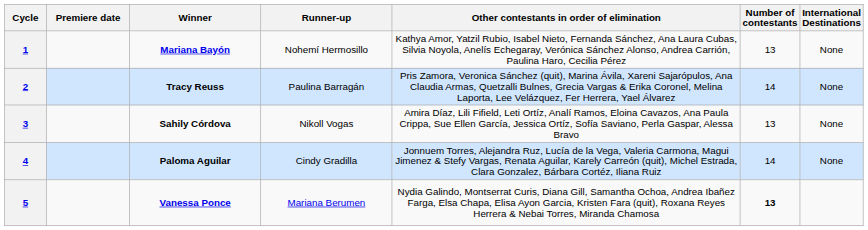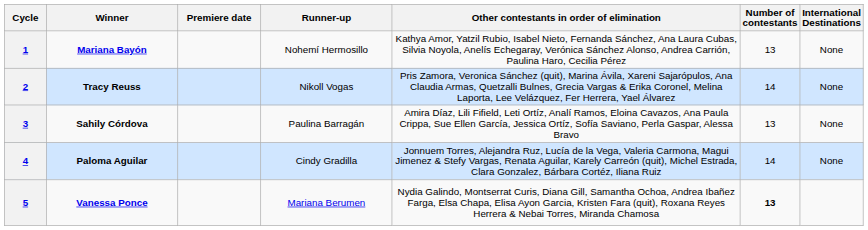columns swapped: Premiere date <-> Winner
2 | Runner-up: Paulina Barragán -> Nikoll Vogas
3 | Runner-up: Nikoll Vogas -> Paulina Barragán
